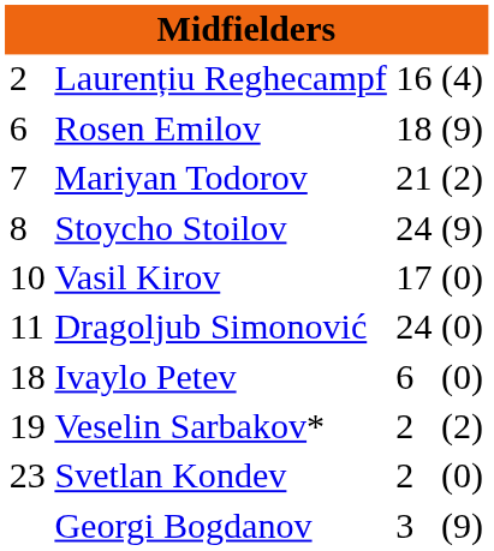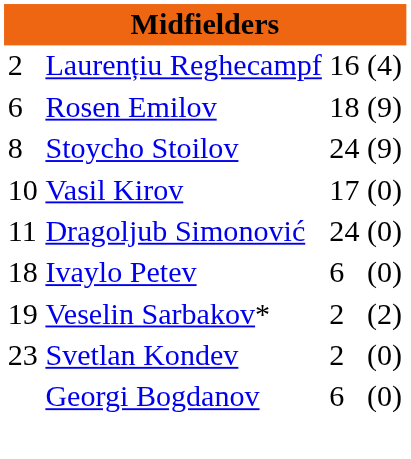- row: 7 | Mariyan Todorov | 21 | (2)
Georgi Bogdanov | column 3: 3 -> 6
Georgi Bogdanov | column 4: (9) -> (0)
